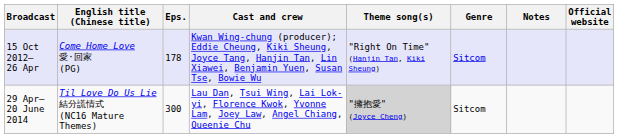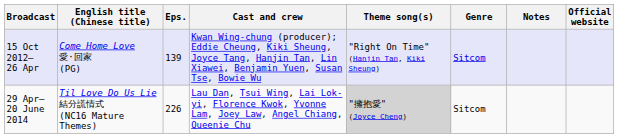15 Oct 2012– 26 Apr | Eps.: 178 -> 139
29 Apr– 20 June 2014 | Eps.: 300 -> 226
